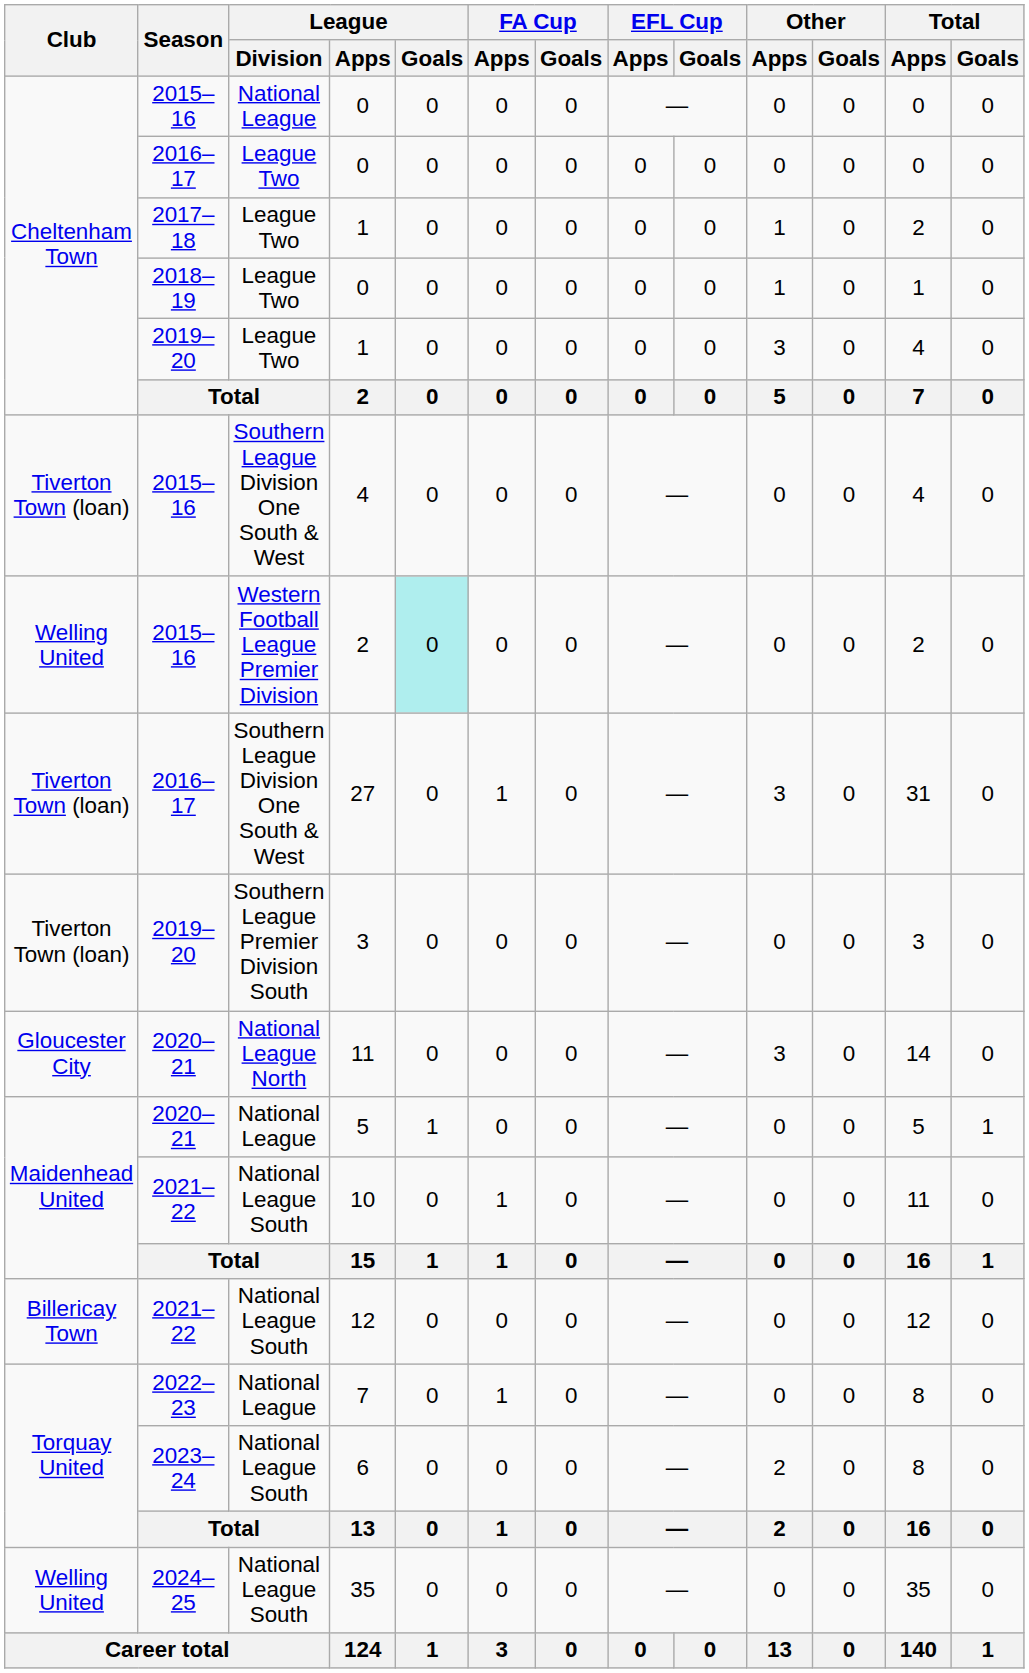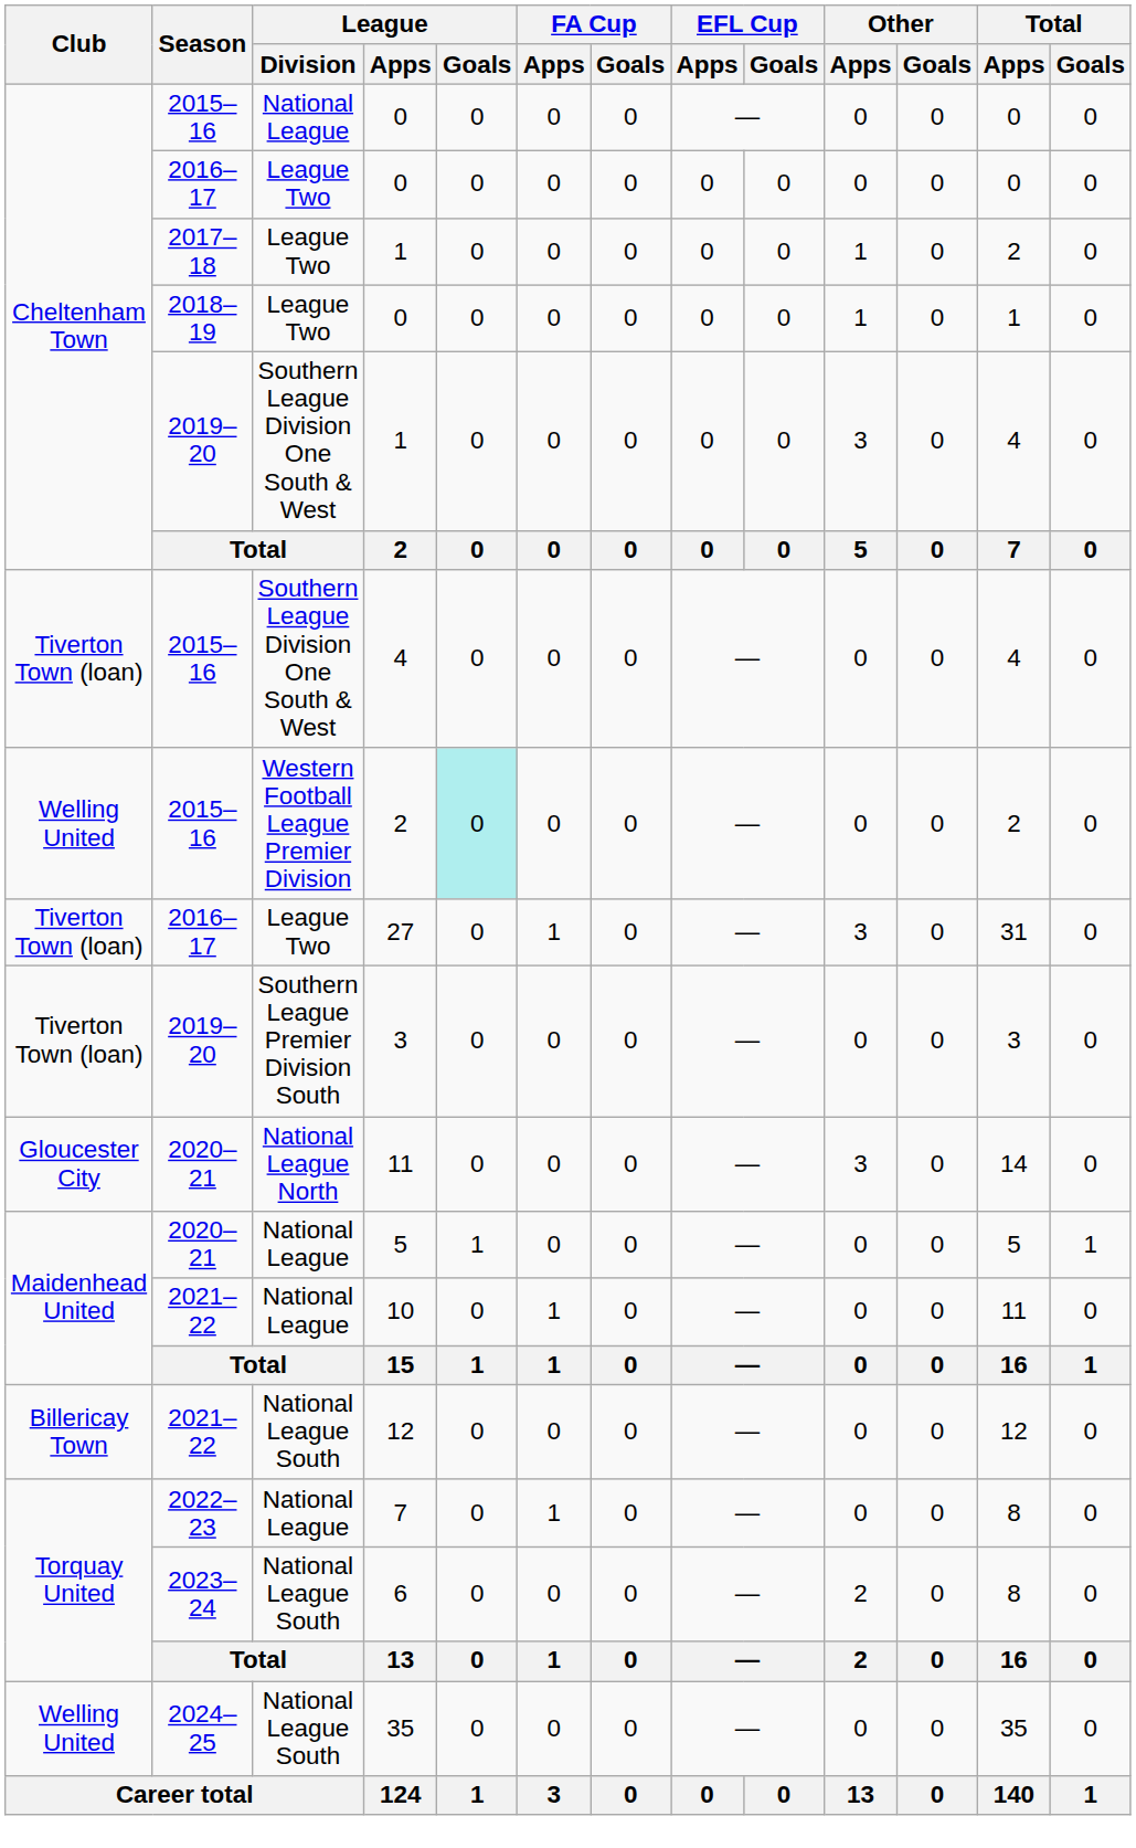2019–20 / 1 | League / Division: League Two -> Southern League Division One South & West
27 | League / Division: Southern League Division One South & West -> League Two
10 | League / Division: National League South -> National League
